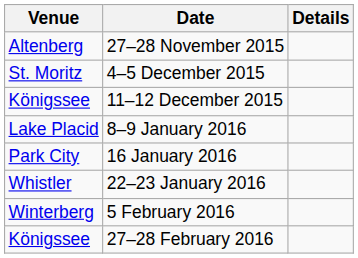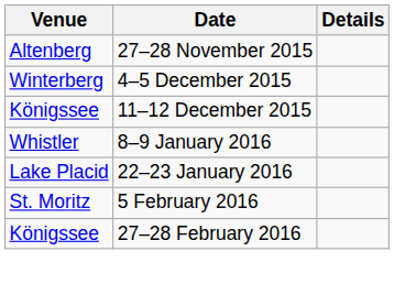4–5 December 2015 | Venue: St. Moritz -> Winterberg
8–9 January 2016 | Venue: Lake Placid -> Whistler
- row: Park City | 16 January 2016
22–23 January 2016 | Venue: Whistler -> Lake Placid
5 February 2016 | Venue: Winterberg -> St. Moritz
